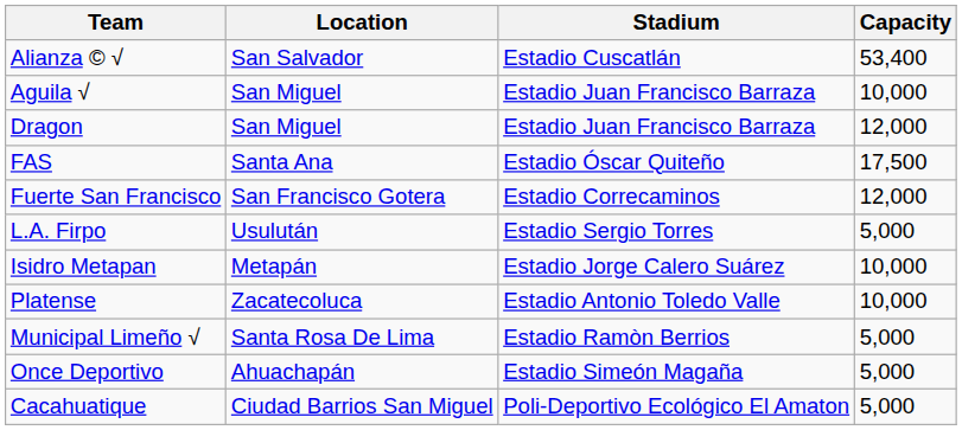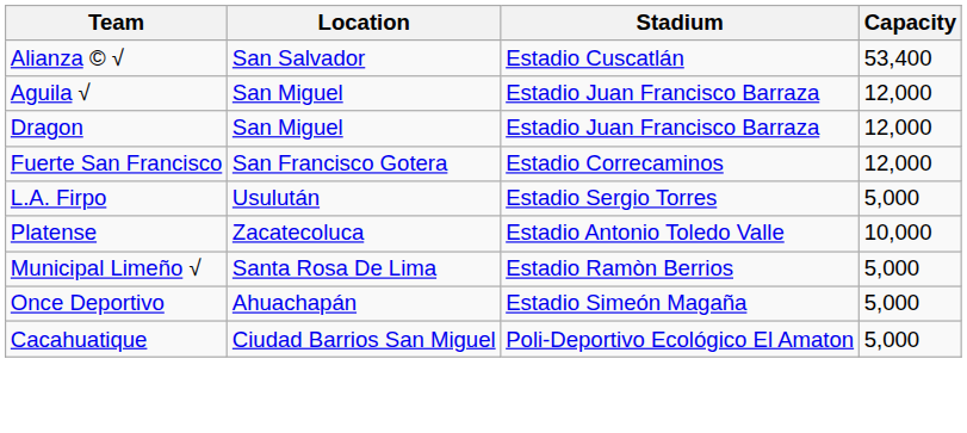Aguila √ | Capacity: 10,000 -> 12,000
- row: FAS | Santa Ana | Estadio Óscar Quiteño | 17,500
- row: Isidro Metapan | Metapán | Estadio Jorge Calero Suárez | 10,000
